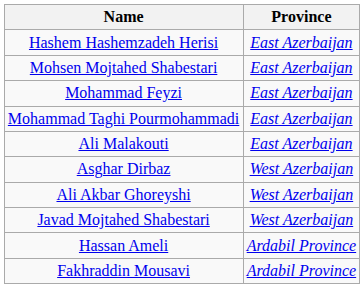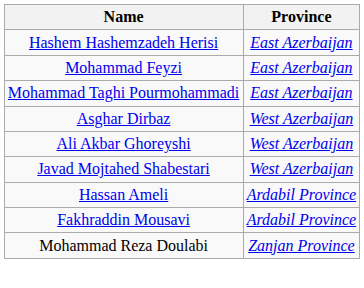- row: Mohsen Mojtahed Shabestari | East Azerbaijan
- row: Ali Malakouti | East Azerbaijan
+ row: Mohammad Reza Doulabi | Zanjan Province
